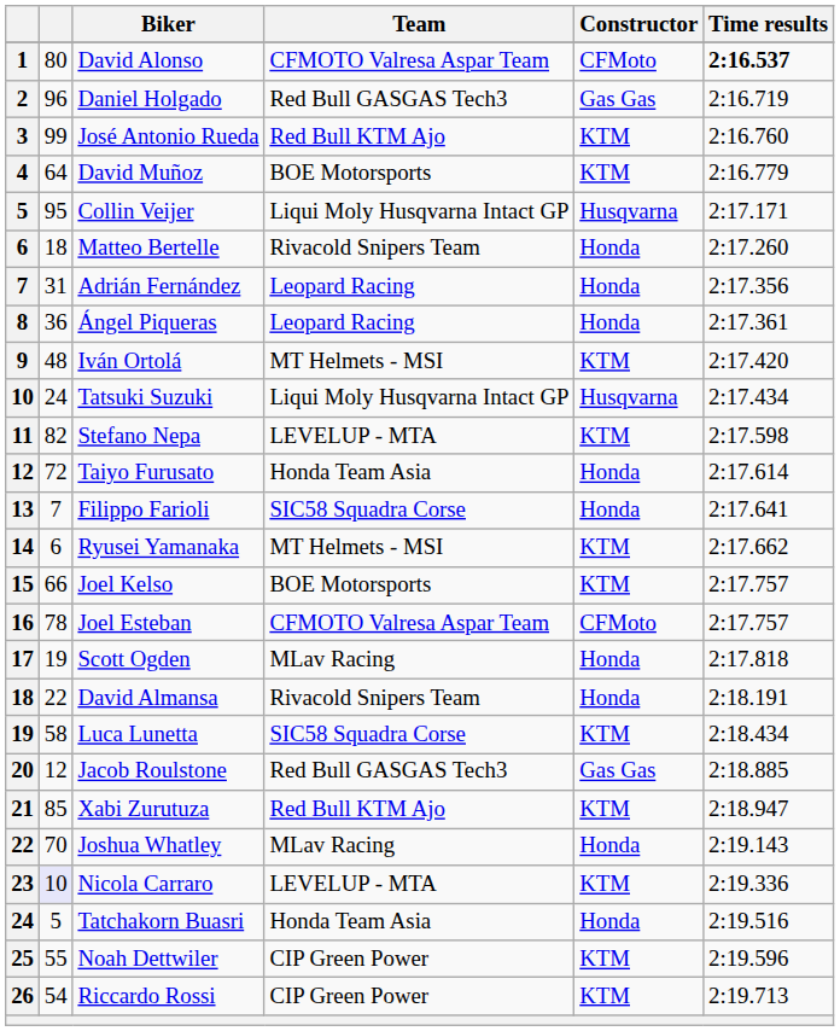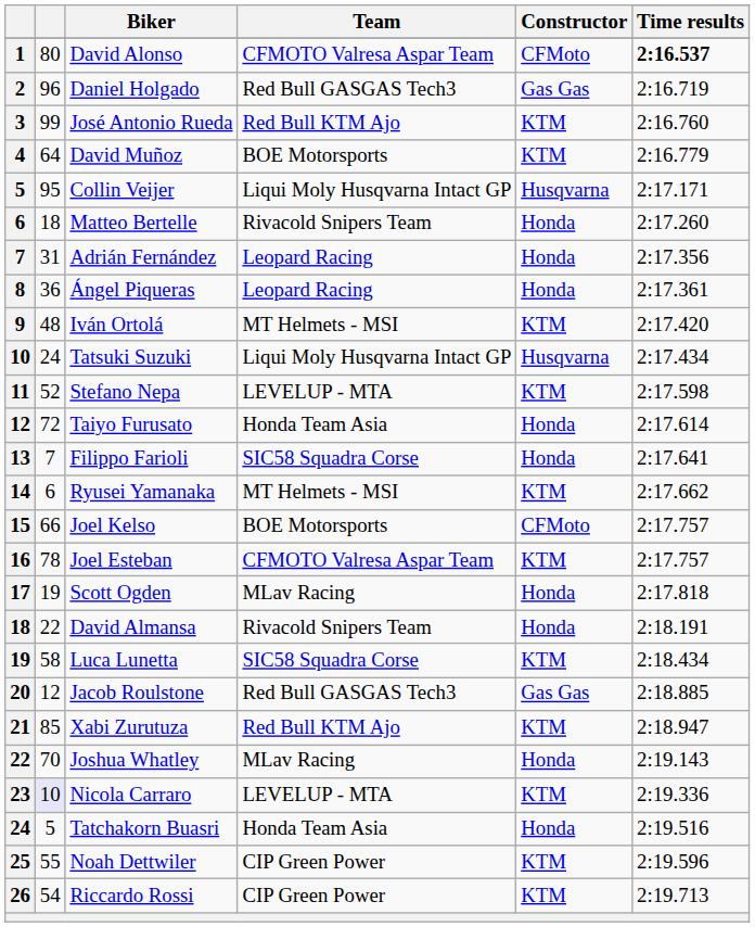Stefano Nepa | column 2: 82 -> 52
Joel Kelso | Constructor: KTM -> CFMoto
Joel Esteban | Constructor: CFMoto -> KTM
